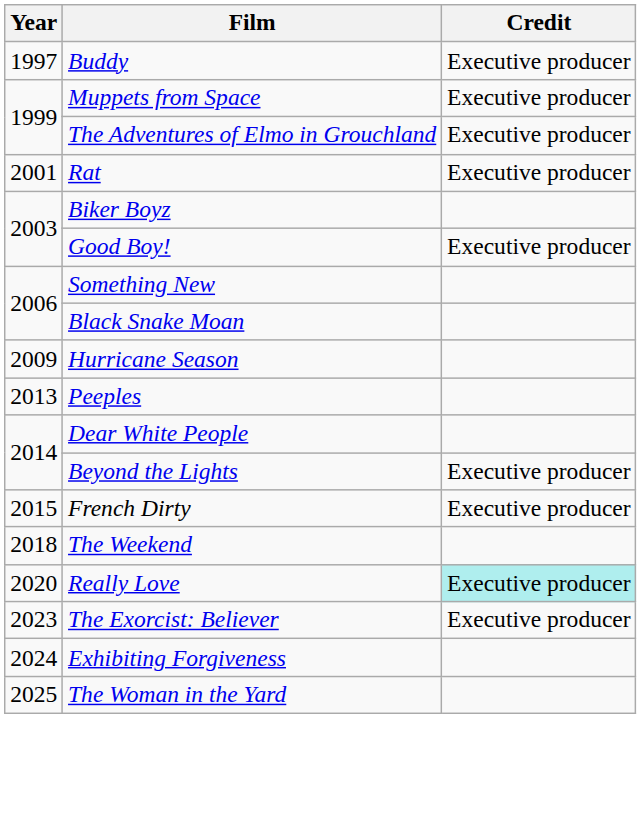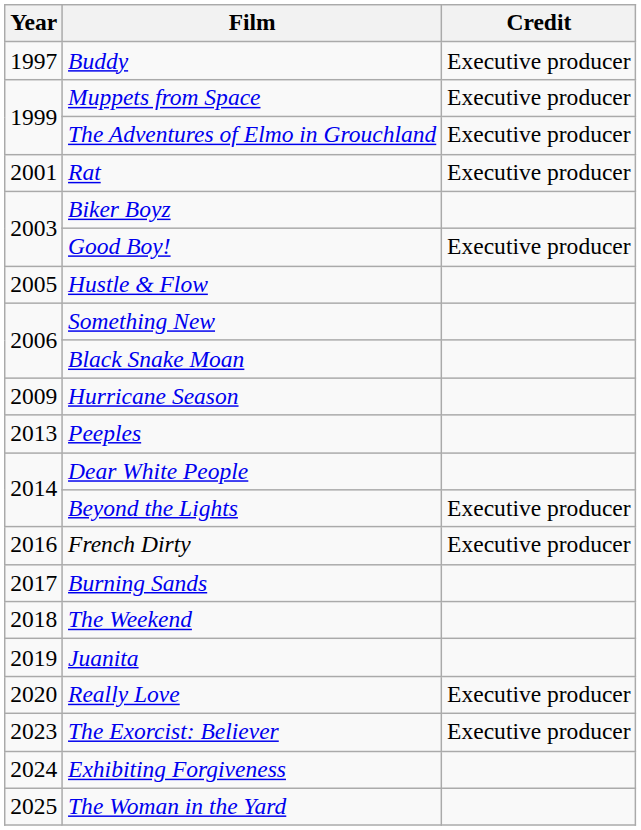+ row: 2005 | Hustle & Flow
French Dirty | Year: 2015 -> 2016
+ row: 2017 | Burning Sands
+ row: 2019 | Juanita
Really Love | Credit: paleturquoise background -> no background
